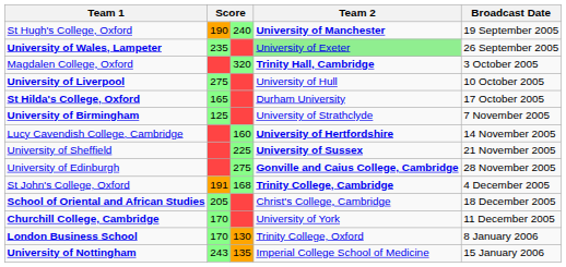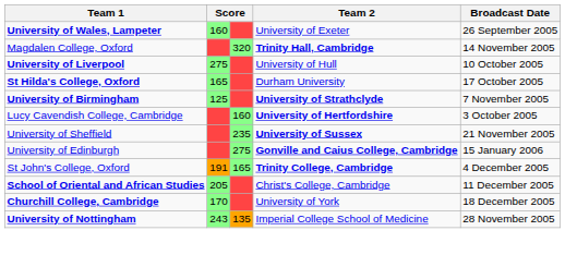- row: St Hugh's College, Oxford | 190 | 240 | University of Manchester | 19 September 2005
University of Wales, Lampeter | column 2: 235 -> 160
University of Wales, Lampeter | Team 2: lightgreen background -> no background
Magdalen College, Oxford | Broadcast Date: 3 October 2005 -> 14 November 2005
University of Birmingham | Team 2: normal -> bold
Lucy Cavendish College, Cambridge | Broadcast Date: 14 November 2005 -> 3 October 2005
University of Sheffield | column 3: 225 -> 235
University of Edinburgh | Broadcast Date: 28 November 2005 -> 15 January 2006
St John's College, Oxford | column 3: 168 -> 165
School of Oriental and African Studies | Broadcast Date: 18 December 2005 -> 11 December 2005
Churchill College, Cambridge | Broadcast Date: 11 December 2005 -> 18 December 2005
- row: London Business School | 170 | 130 | Trinity College, Oxford | 8 January 2006
University of Nottingham | Broadcast Date: 15 January 2006 -> 28 November 2005
